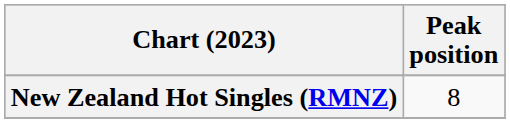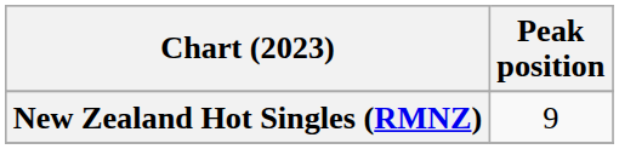New Zealand Hot Singles (RMNZ) | Peak position: 8 -> 9
